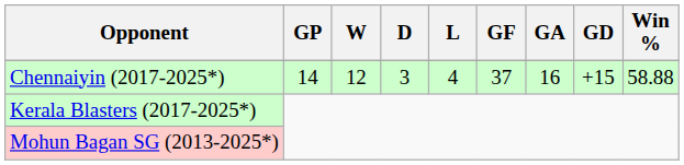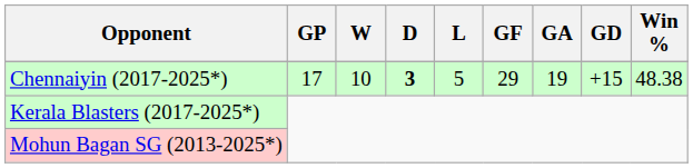Chennaiyin (2017-2025*) | GP: 14 -> 17
Chennaiyin (2017-2025*) | W: 12 -> 10
Chennaiyin (2017-2025*) | D: normal -> bold
Chennaiyin (2017-2025*) | L: 4 -> 5
Chennaiyin (2017-2025*) | GF: 37 -> 29
Chennaiyin (2017-2025*) | GA: 16 -> 19
Chennaiyin (2017-2025*) | Win %: 58.88 -> 48.38
